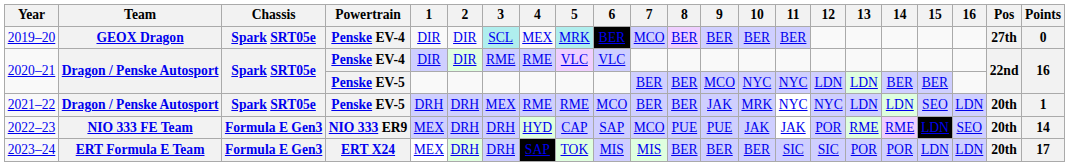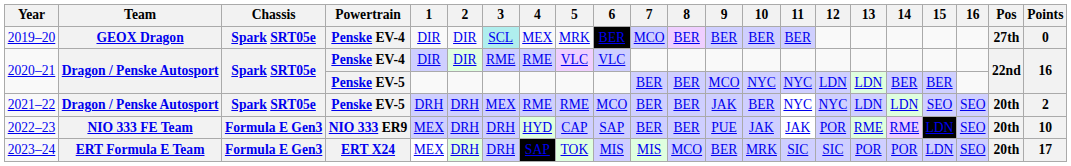2019–20 | 5: paleturquoise background -> no background
2021–22 | 10: MRK -> BER
2021–22 | 16: LDN -> SEO
2021–22 | Points: 1 -> 2
2022–23 | 7: MCO -> BER
2022–23 | 8: PUE -> BER
2022–23 | Points: 14 -> 10
2023–24 | 8: BER -> MCO
2023–24 | 10: BER -> MRK
2023–24 | 16: LDN -> SEO
